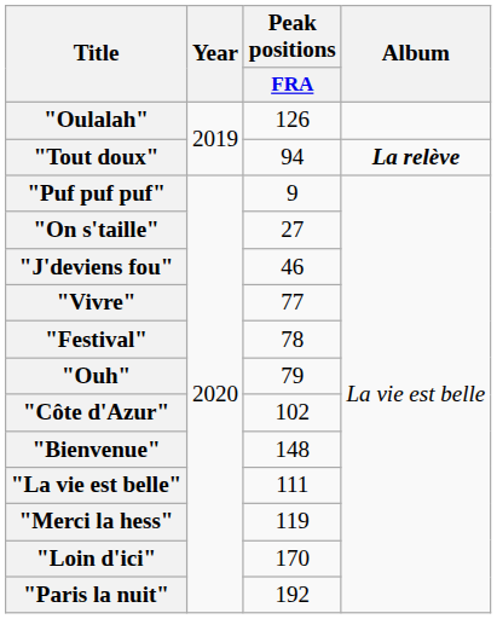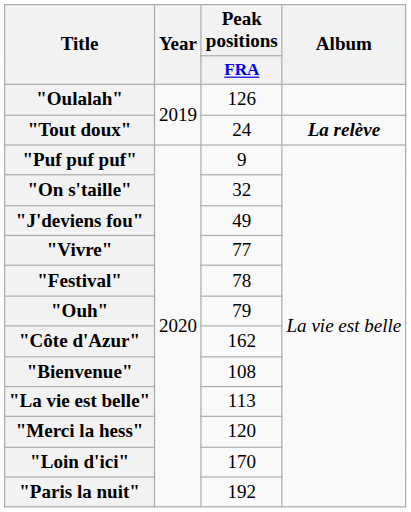"Tout doux" | Peak positions / FRA: 94 -> 24
"On s'taille" | Peak positions / FRA: 27 -> 32
"J'deviens fou" | Peak positions / FRA: 46 -> 49
"Côte d'Azur" | Peak positions / FRA: 102 -> 162
"Bienvenue" | Peak positions / FRA: 148 -> 108
"La vie est belle" | Peak positions / FRA: 111 -> 113
"Merci la hess" | Peak positions / FRA: 119 -> 120
